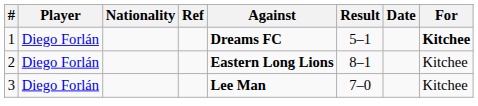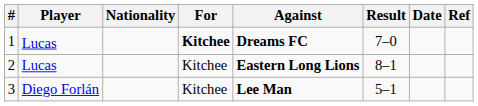columns swapped: For <-> Ref
1 | Player: Diego Forlán -> Lucas
1 | Result: 5–1 -> 7–0
2 | Player: Diego Forlán -> Lucas
3 | Result: 7–0 -> 5–1
